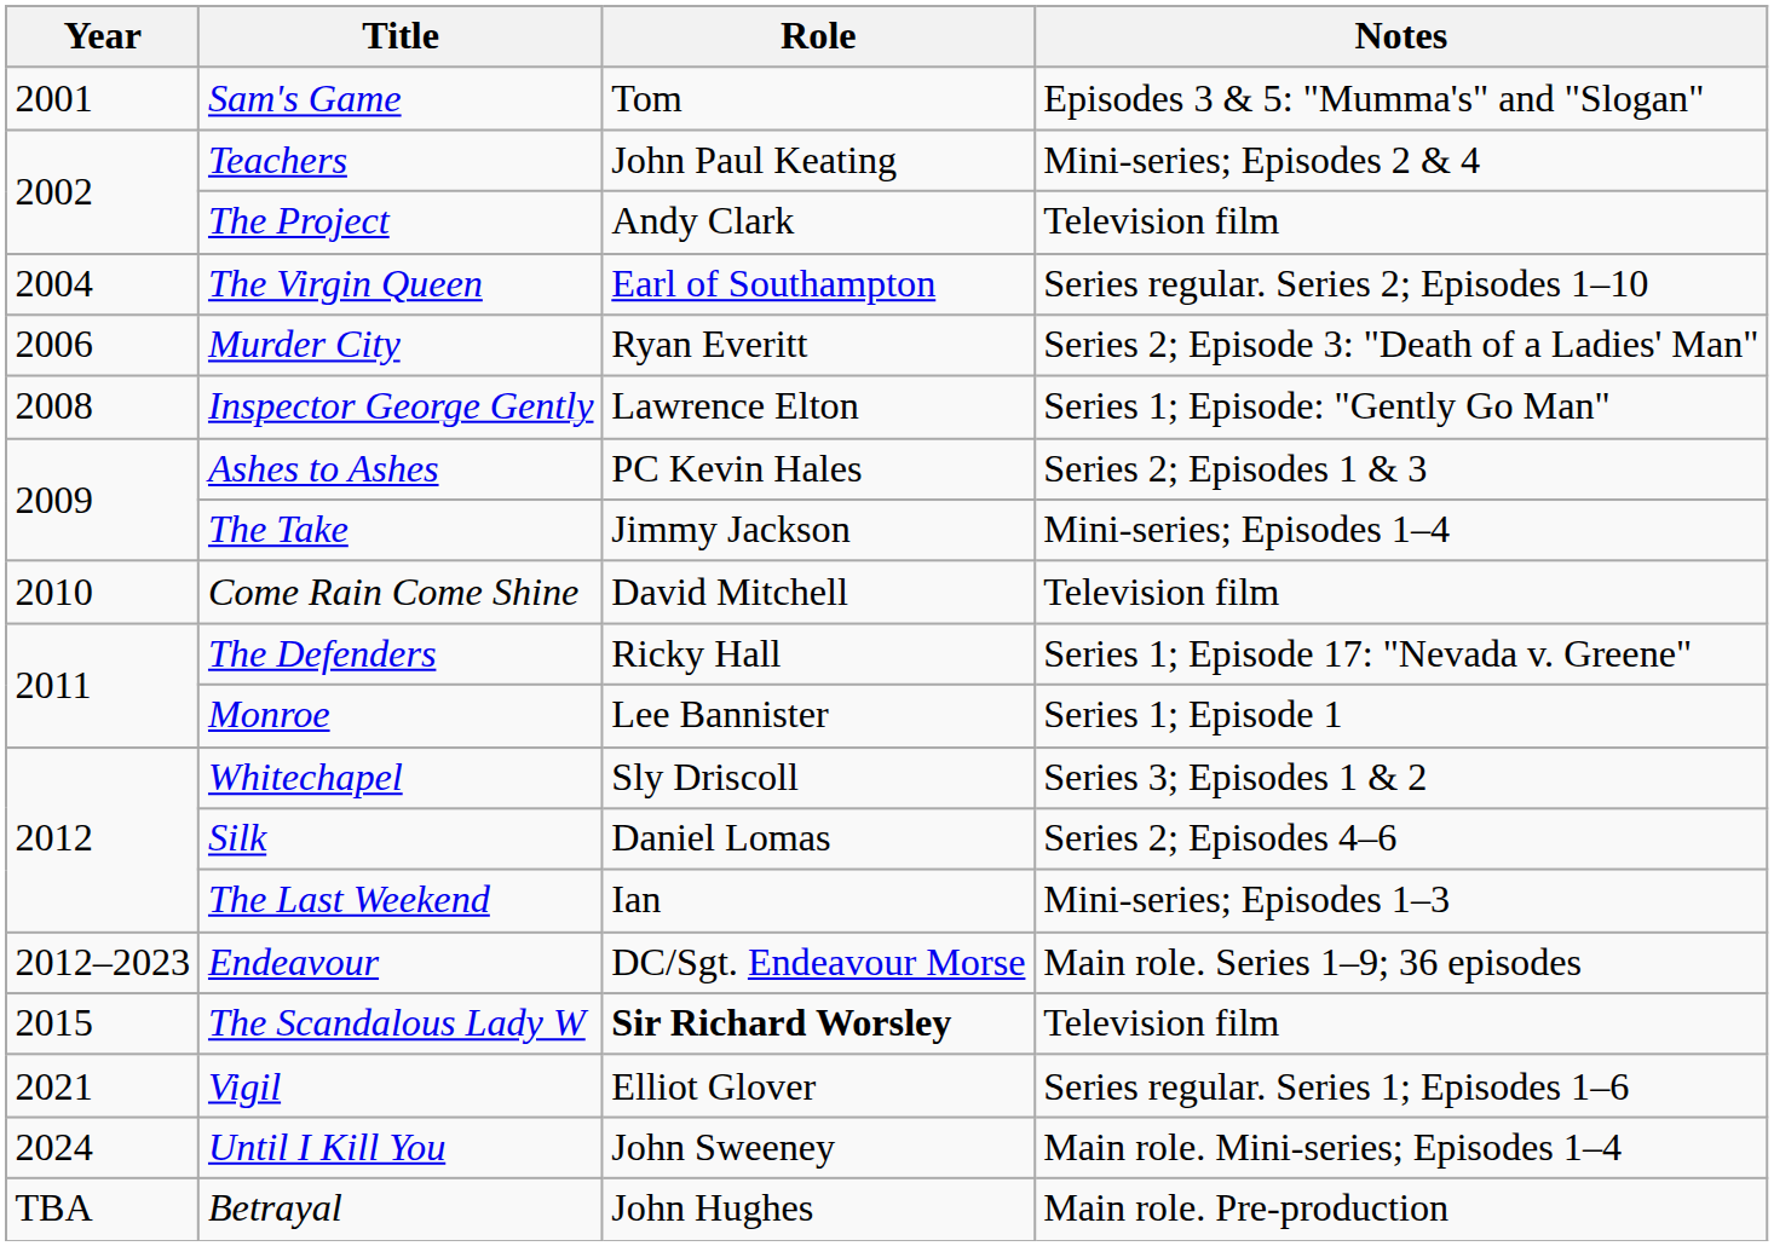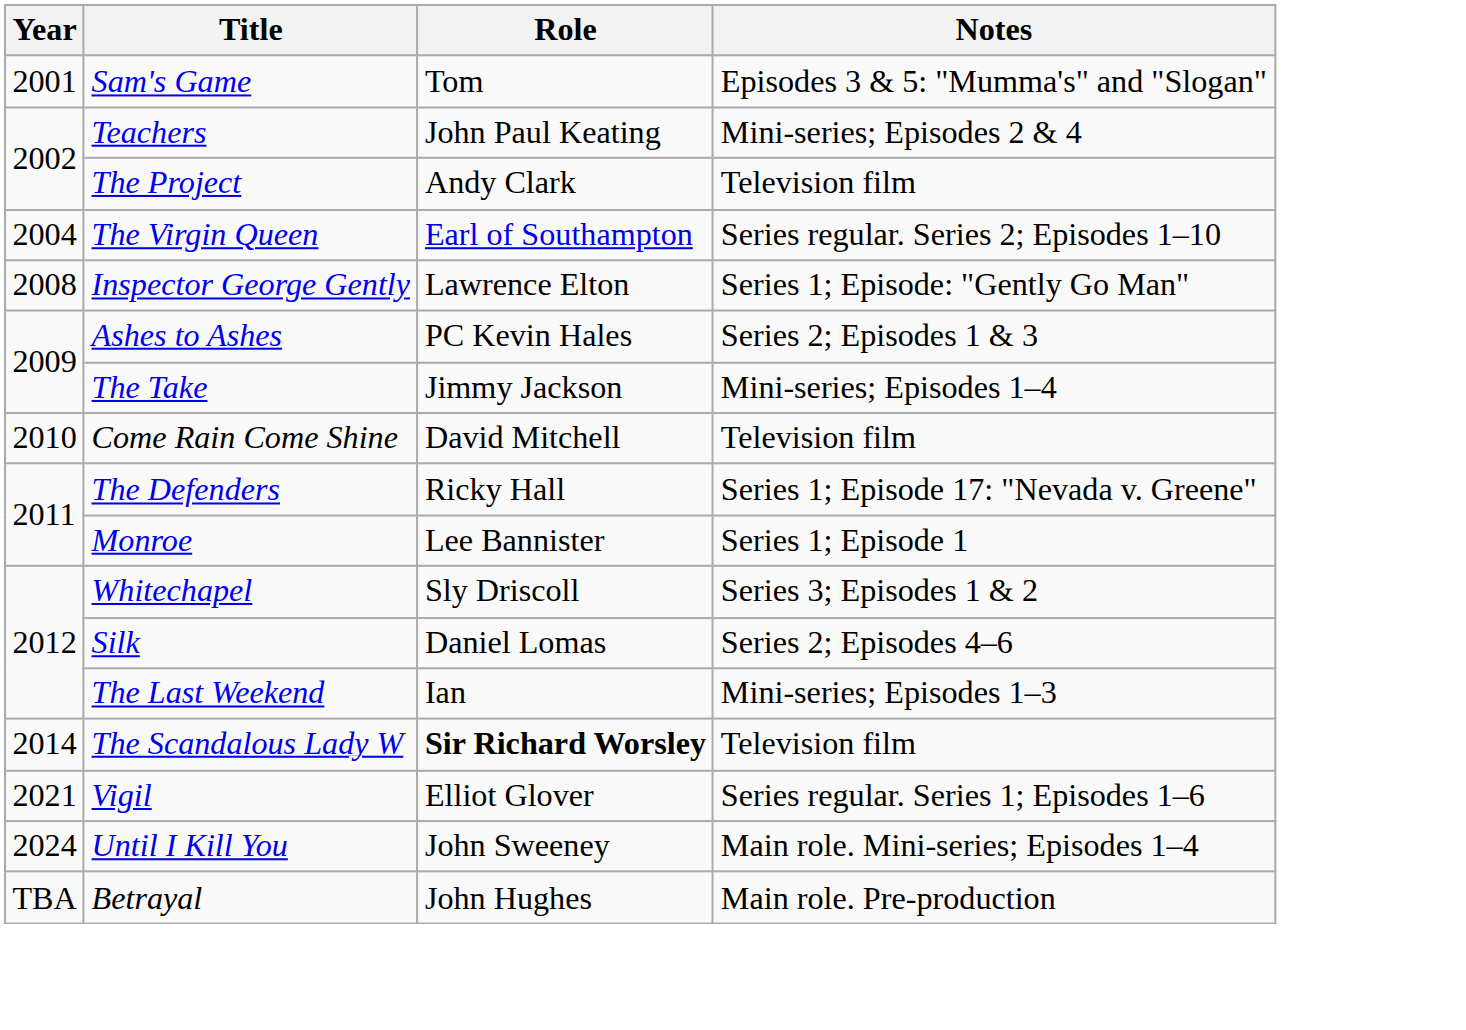- row: 2006 | Murder City | Ryan Everitt | Series 2; Episode 3: "Death of a Ladies' Man"
- row: 2012–2023 | Endeavour | DC/Sgt. Endeavour Morse | Main role. Series 1–9; 36 episodes
The Scandalous Lady W | Year: 2015 -> 2014
